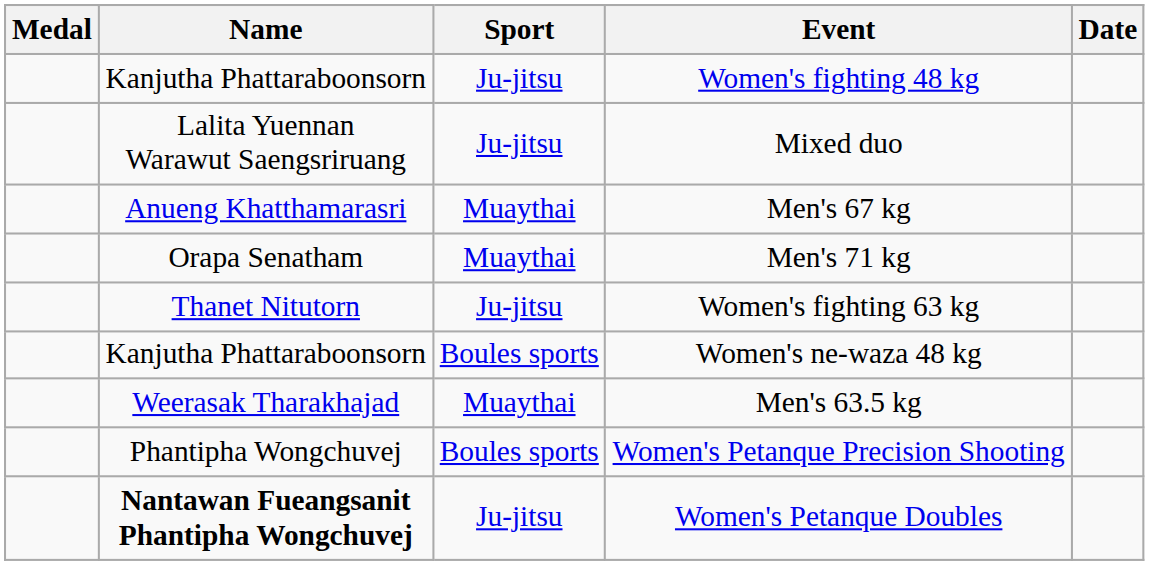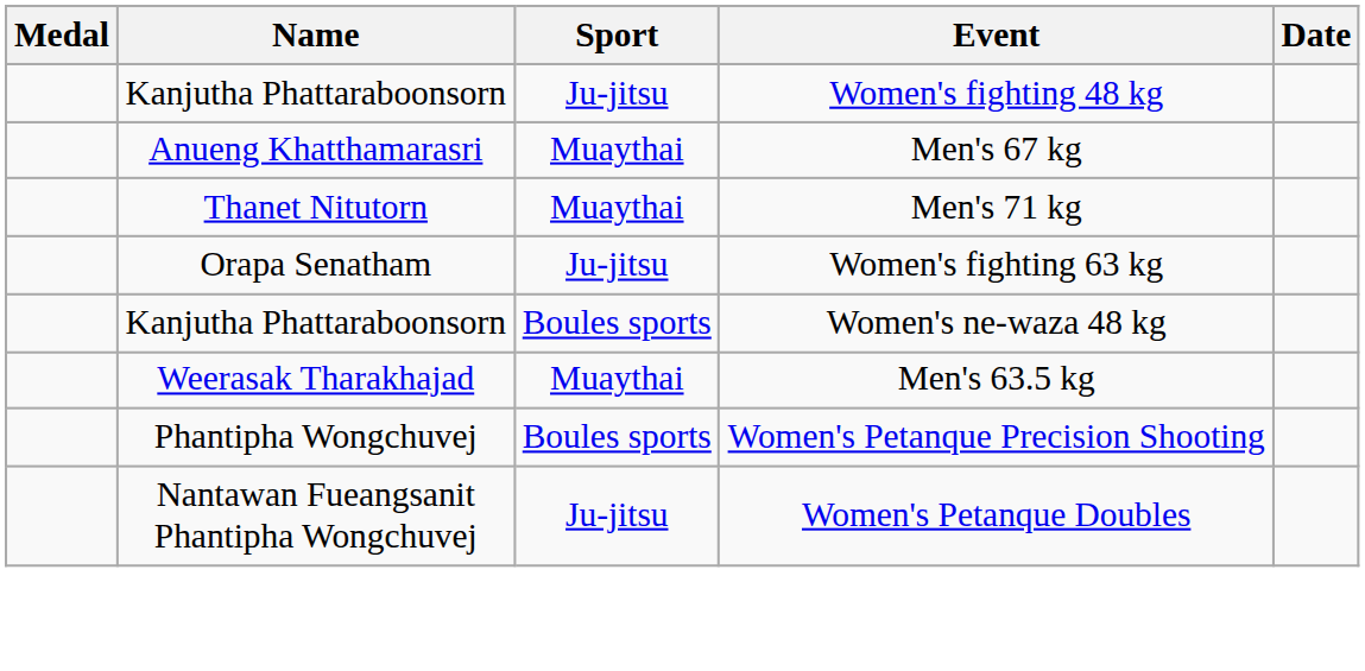- row: Lalita Yuennan Warawut Saengsriruang | Ju-jitsu | Mixed duo
Men's 71 kg | Name: Orapa Senatham -> Thanet Nitutorn
Women's fighting 63 kg | Name: Thanet Nitutorn -> Orapa Senatham
Women's Petanque Doubles | Name: bold -> normal
